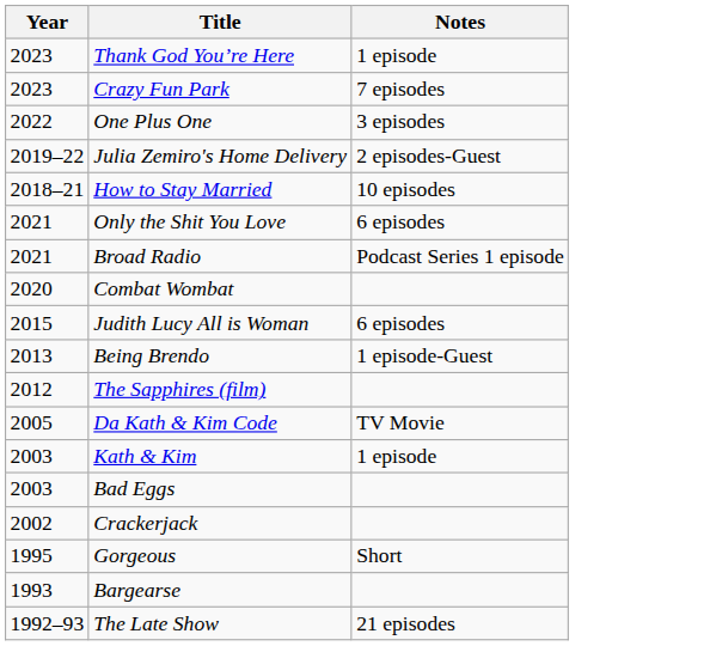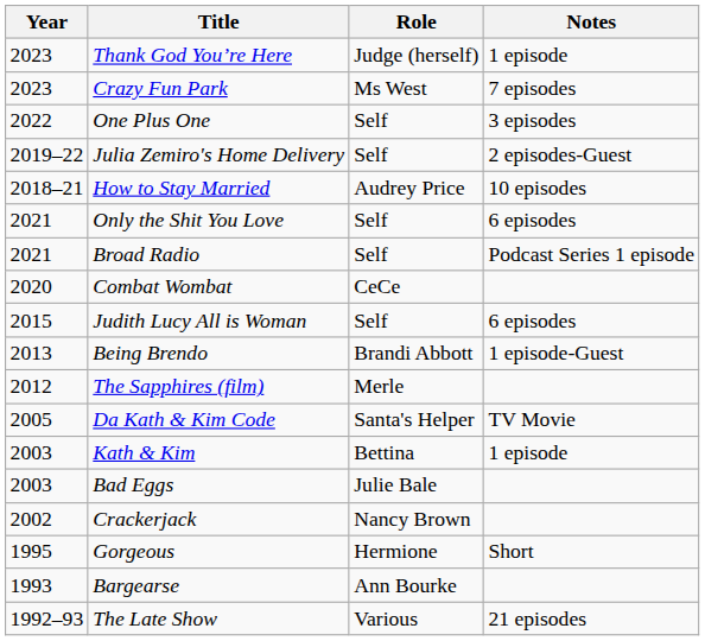+ column: Role | Judge (herself) | Ms West | Self | Self | Audrey Price | Self | Self | CeCe | Self | Brandi Abbott | Merle | Santa's Helper | Bettina | Julie Bale | Nancy Brown | Hermione | Ann Bourke | Various
